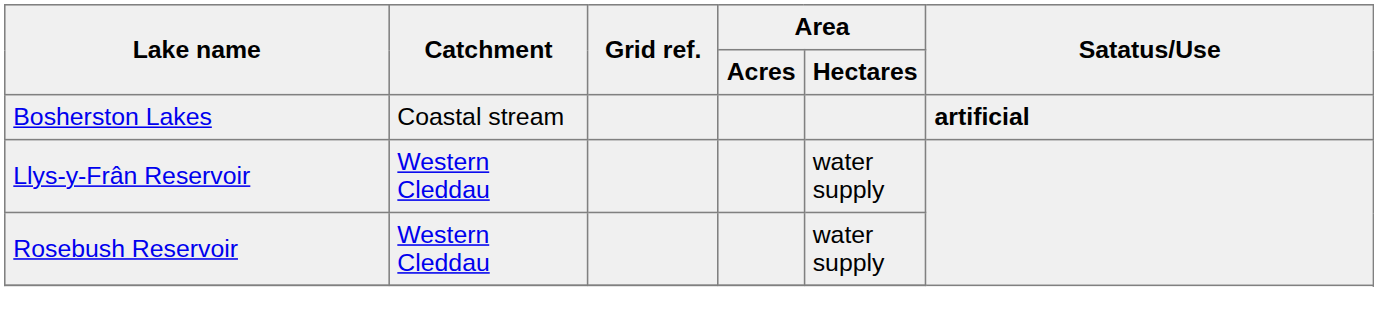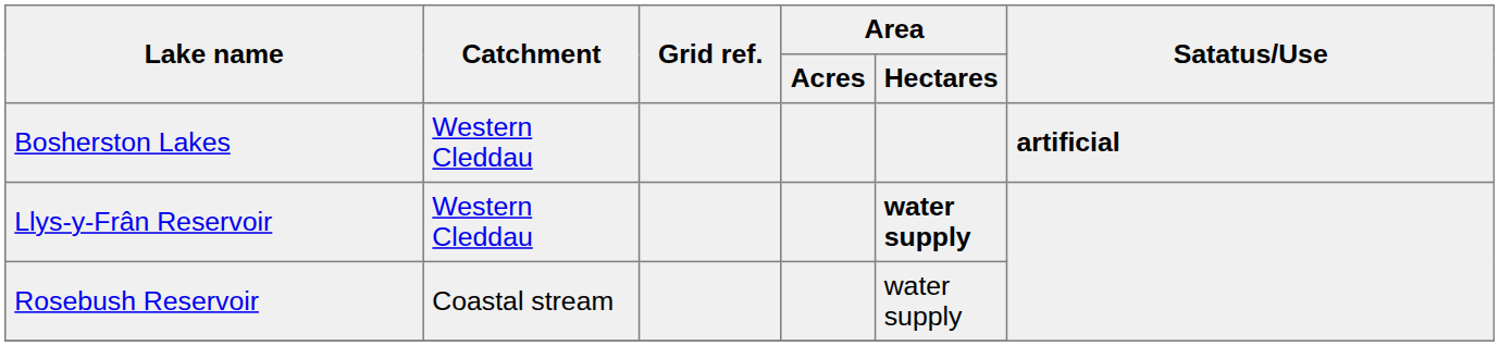Bosherston Lakes | Catchment: Coastal stream -> Western Cleddau
Llys-y-Frân Reservoir | Area / Hectares: normal -> bold
Rosebush Reservoir | Catchment: Western Cleddau -> Coastal stream
